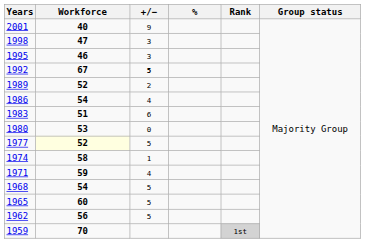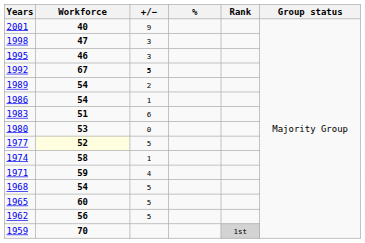1989 | Workforce: 52 -> 54
1986 | +/−: 4 -> 1
